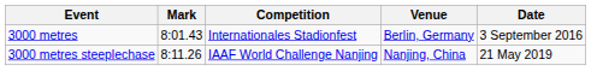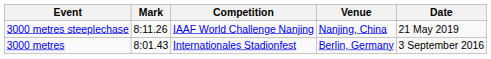rows swapped: 3000 metres steeplechase <-> 3000 metres
